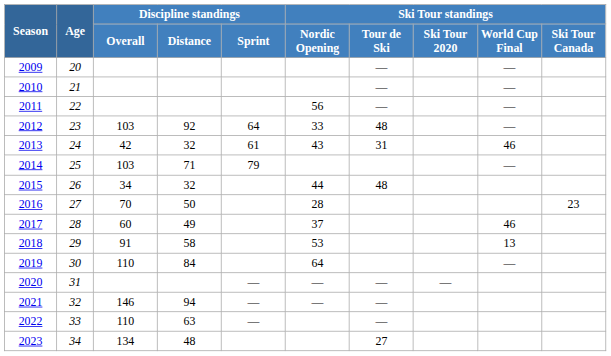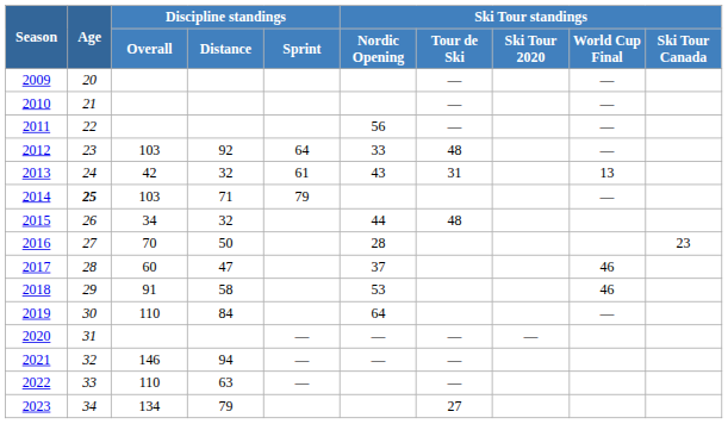2013 | Ski Tour standings / World Cup Final: 46 -> 13
2014 | Age: normal -> bold
2017 | Discipline standings / Distance: 49 -> 47
2018 | Ski Tour standings / World Cup Final: 13 -> 46
2023 | Discipline standings / Distance: 48 -> 79
